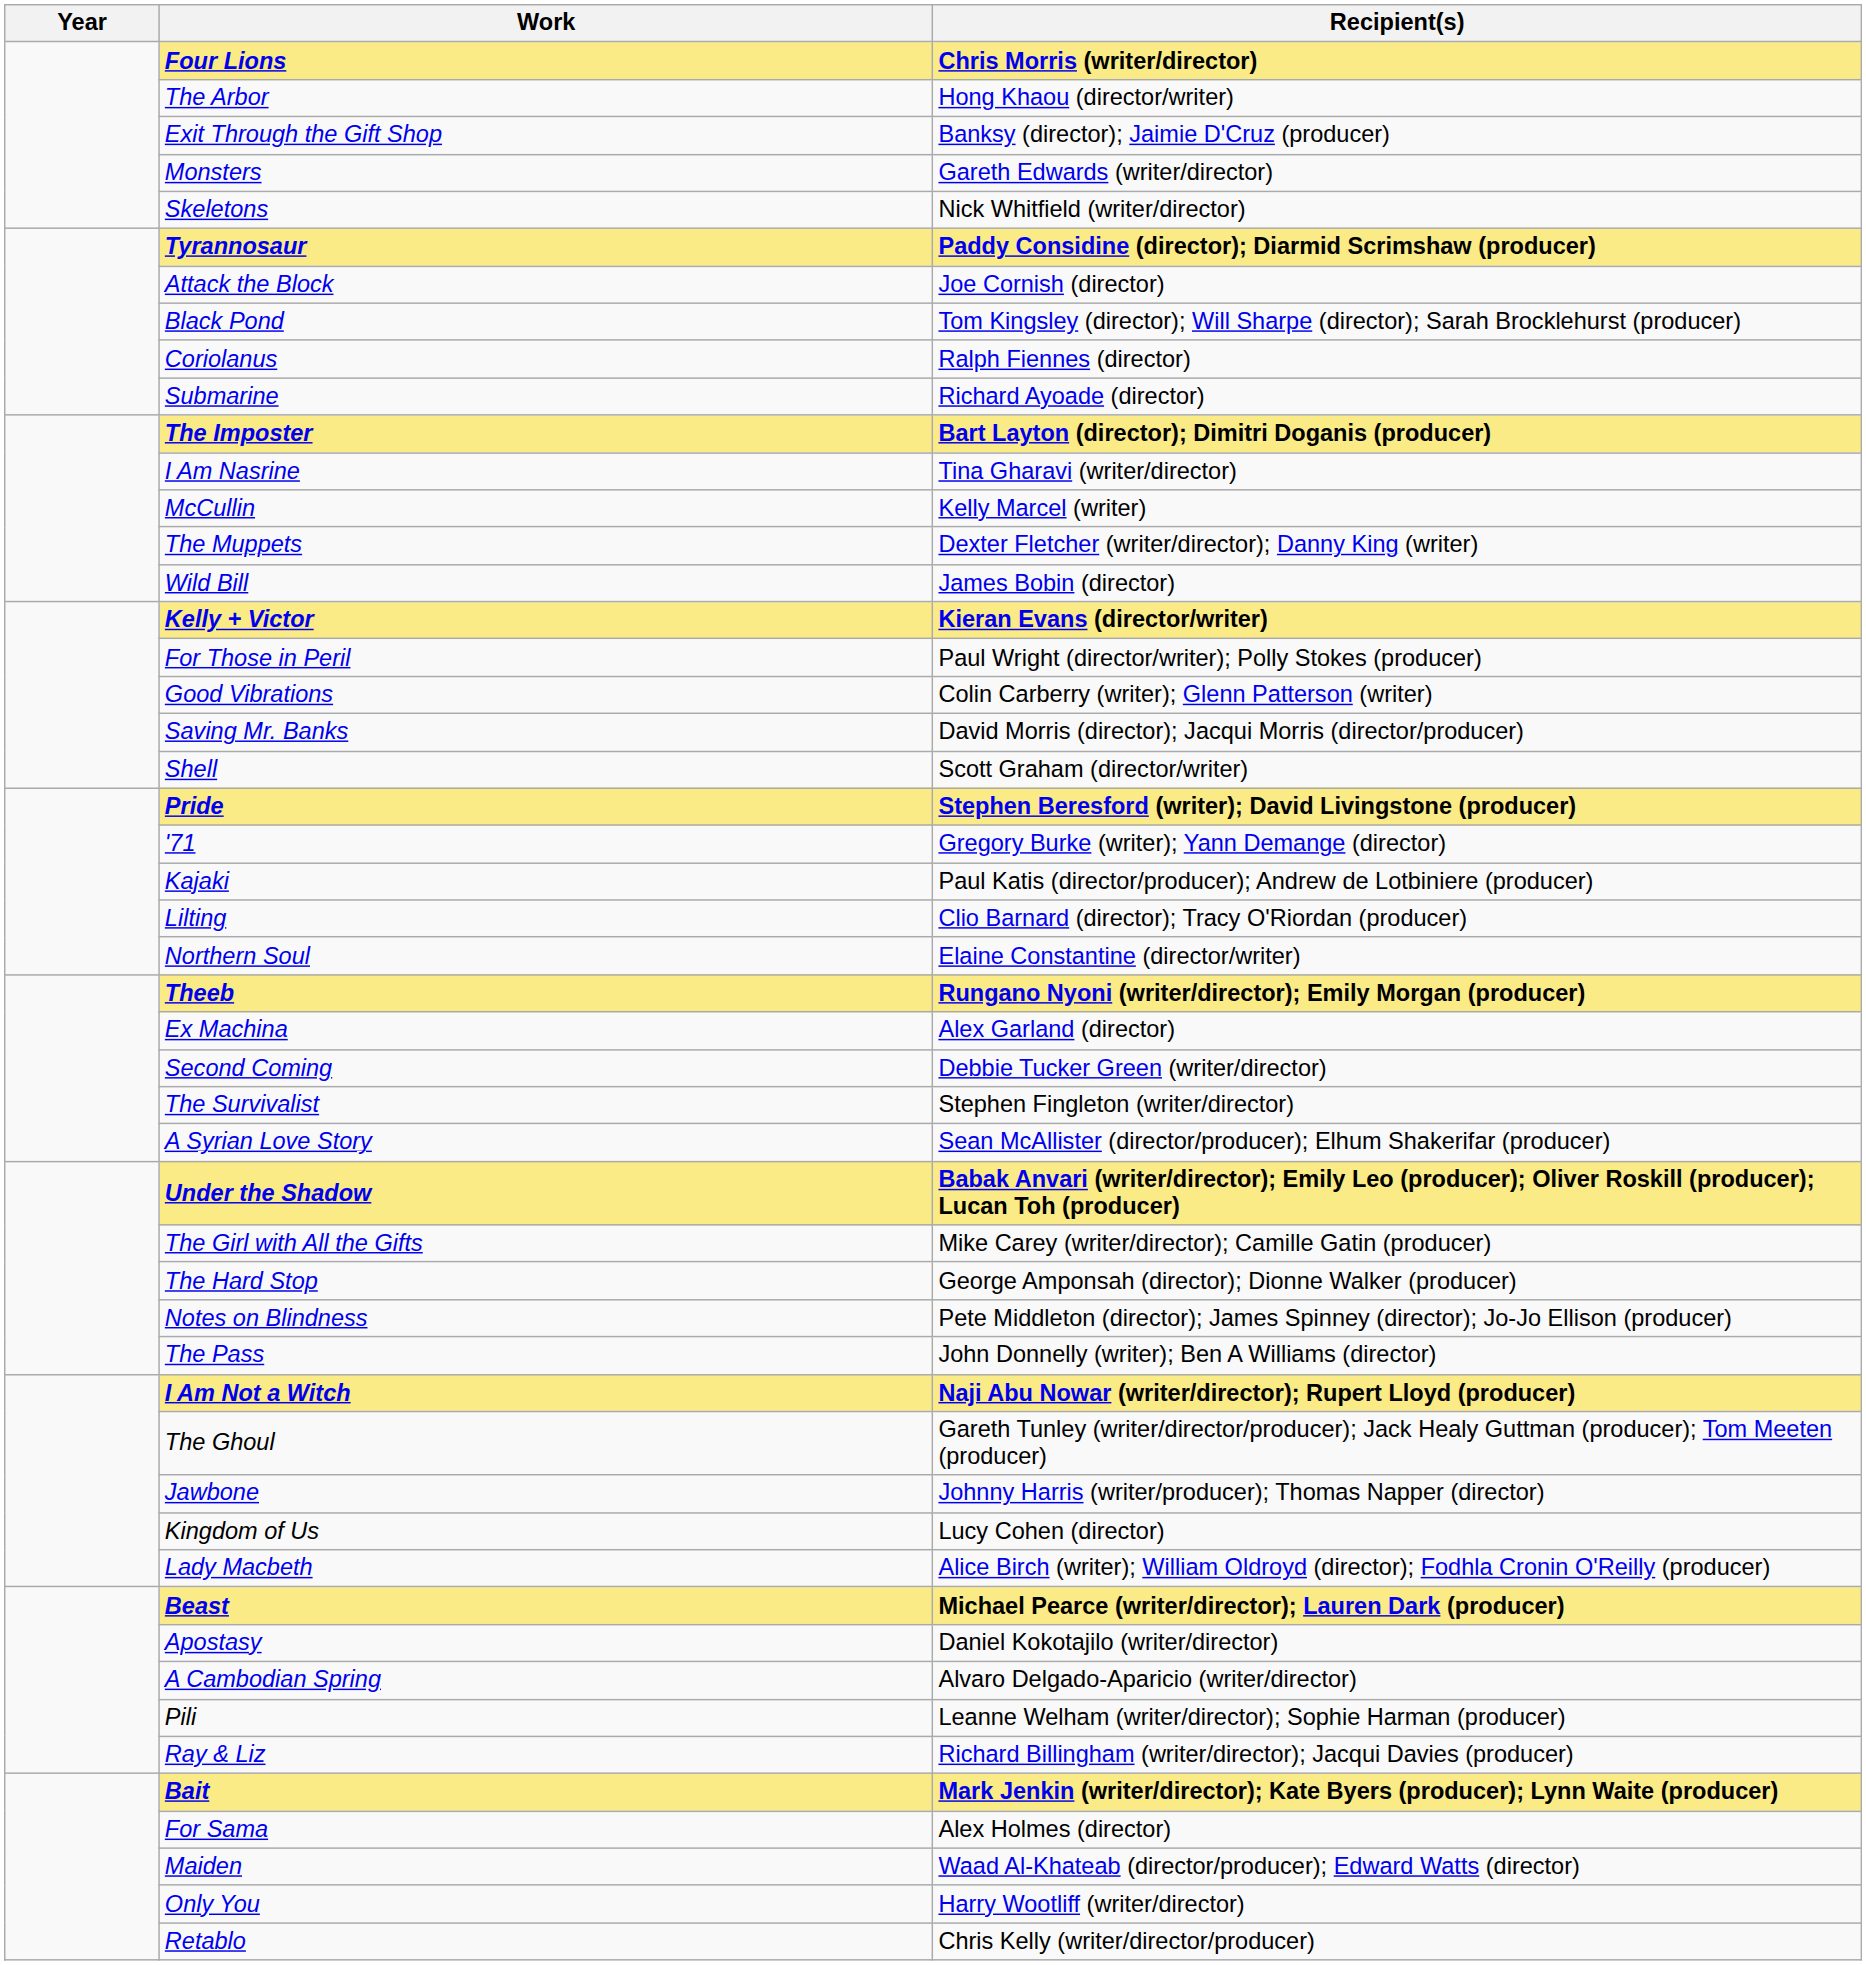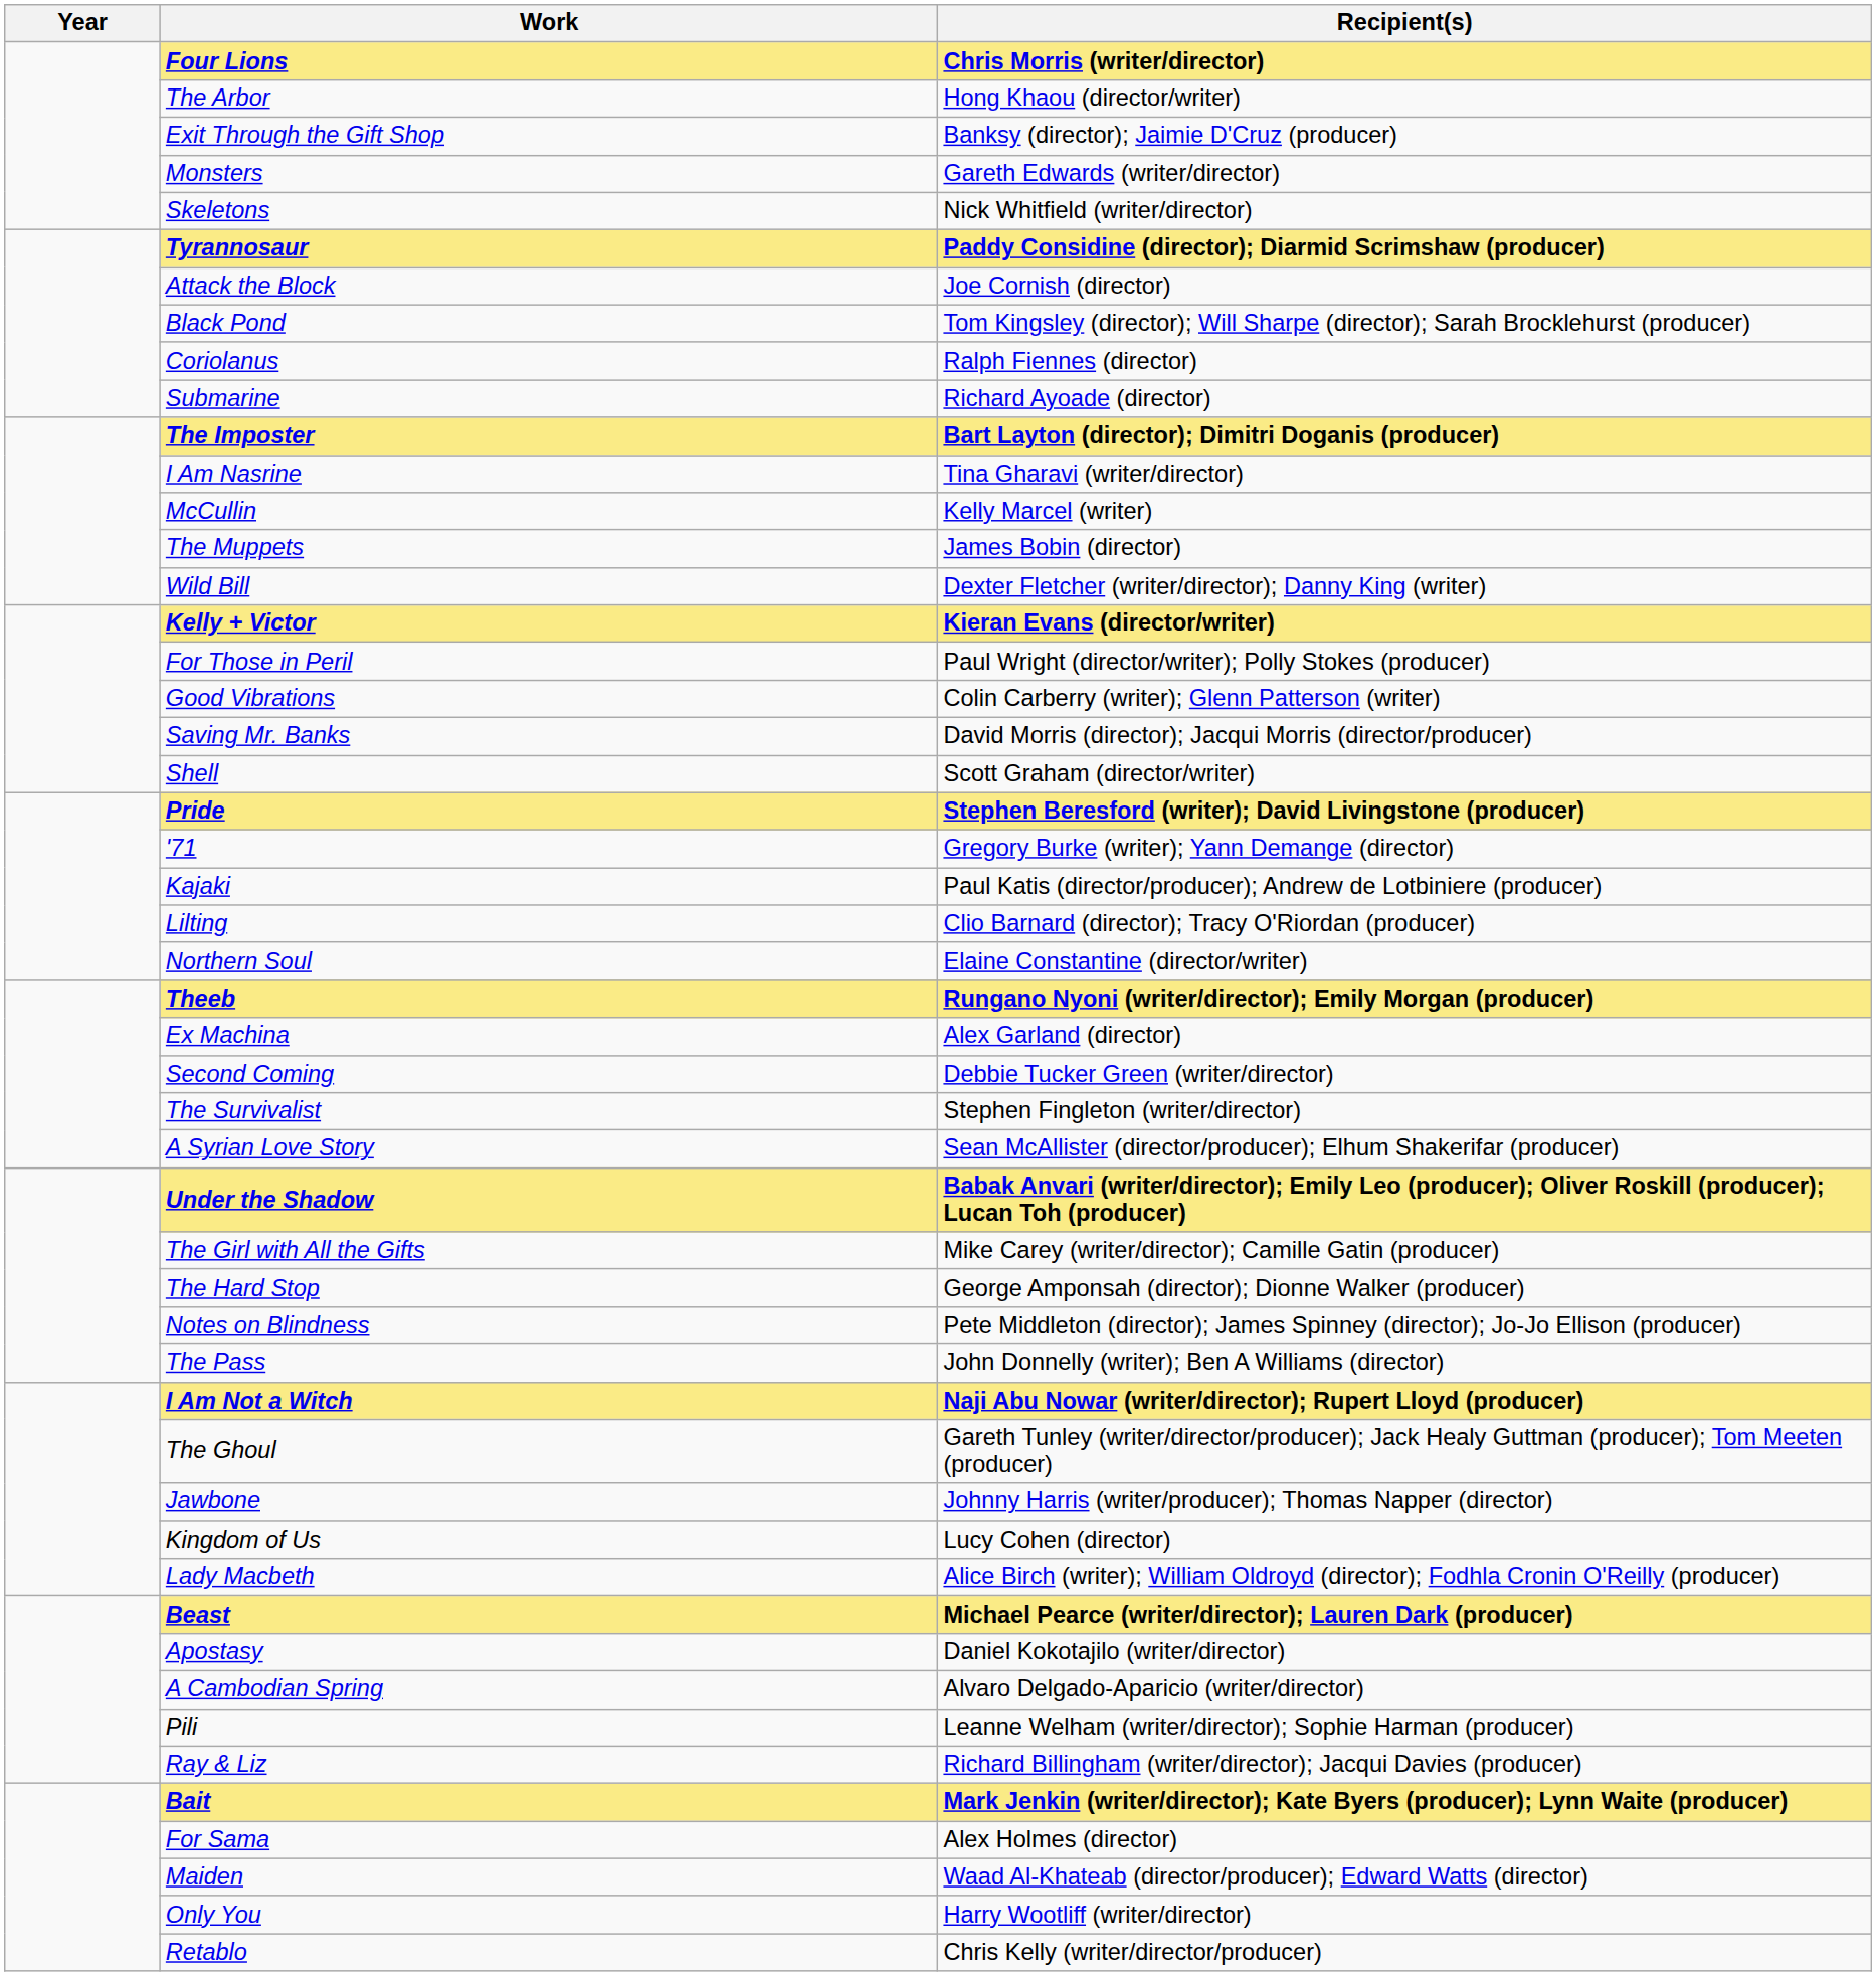The Muppets | Recipient(s): Dexter Fletcher (writer/director); Danny King (writer) -> James Bobin (director)
Wild Bill | Recipient(s): James Bobin (director) -> Dexter Fletcher (writer/director); Danny King (writer)
